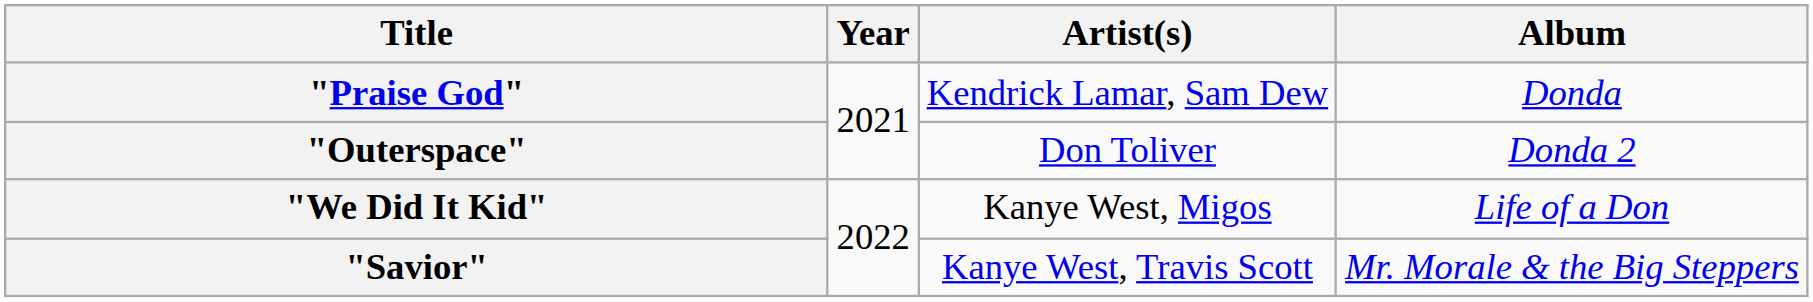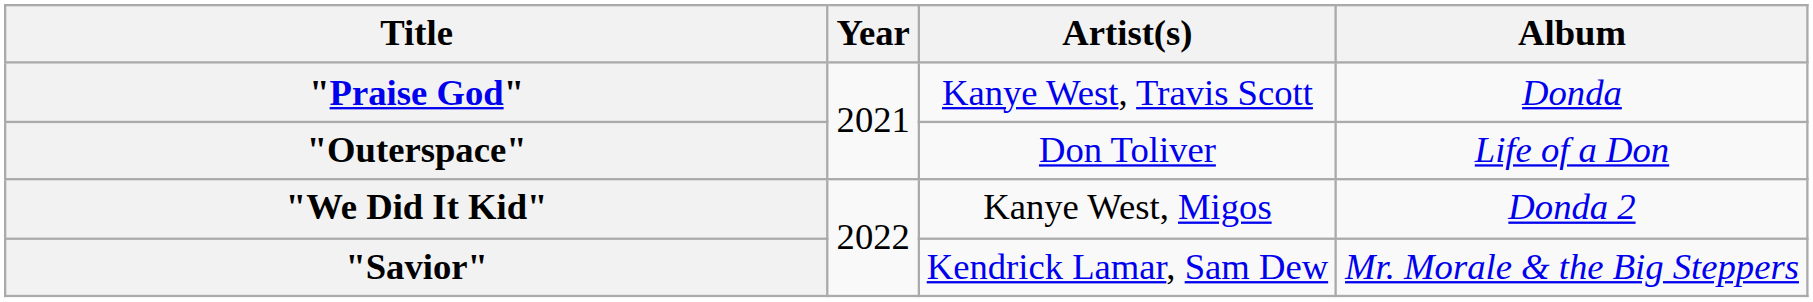"Praise God" | Artist(s): Kendrick Lamar, Sam Dew -> Kanye West, Travis Scott
"Outerspace" | Album: Donda 2 -> Life of a Don
"We Did It Kid" | Album: Life of a Don -> Donda 2
"Savior" | Artist(s): Kanye West, Travis Scott -> Kendrick Lamar, Sam Dew
